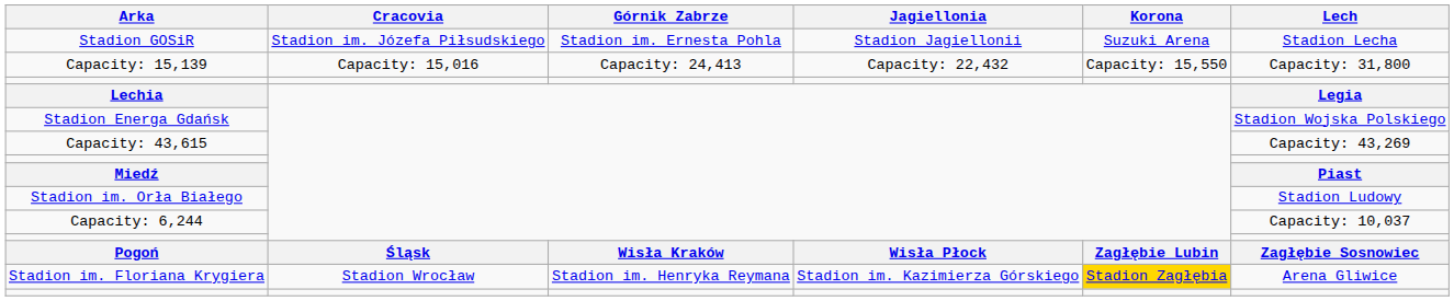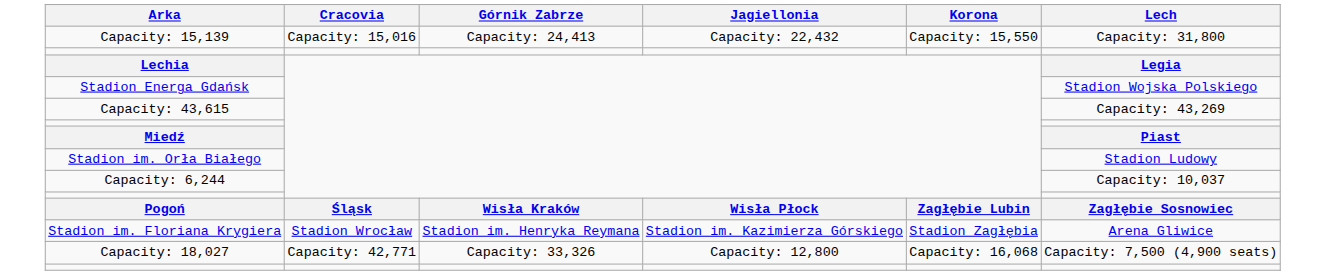- row: Stadion GOSiR | Stadion im. Józefa Piłsudskiego | Stadion im. Ernesta Pohla | Stadion Jagiellonii | Suzuki Arena | Stadion Lecha
Stadion im. Floriana Krygiera | Korona: gold background -> no background
+ row: Capacity: 18,027 | Capacity: 42,771 | Capacity: 33,326 | Capacity: 12,800 | Capacity: 16,068 | Capacity: 7,500 (4,900 seats)
